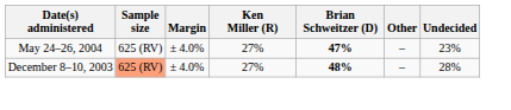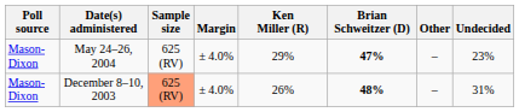+ column: Poll source | Mason-Dixon | Mason-Dixon
May 24–26, 2004 | Ken Miller (R): 27% -> 29%
December 8–10, 2003 | Ken Miller (R): 27% -> 26%
December 8–10, 2003 | Undecided: 28% -> 31%
